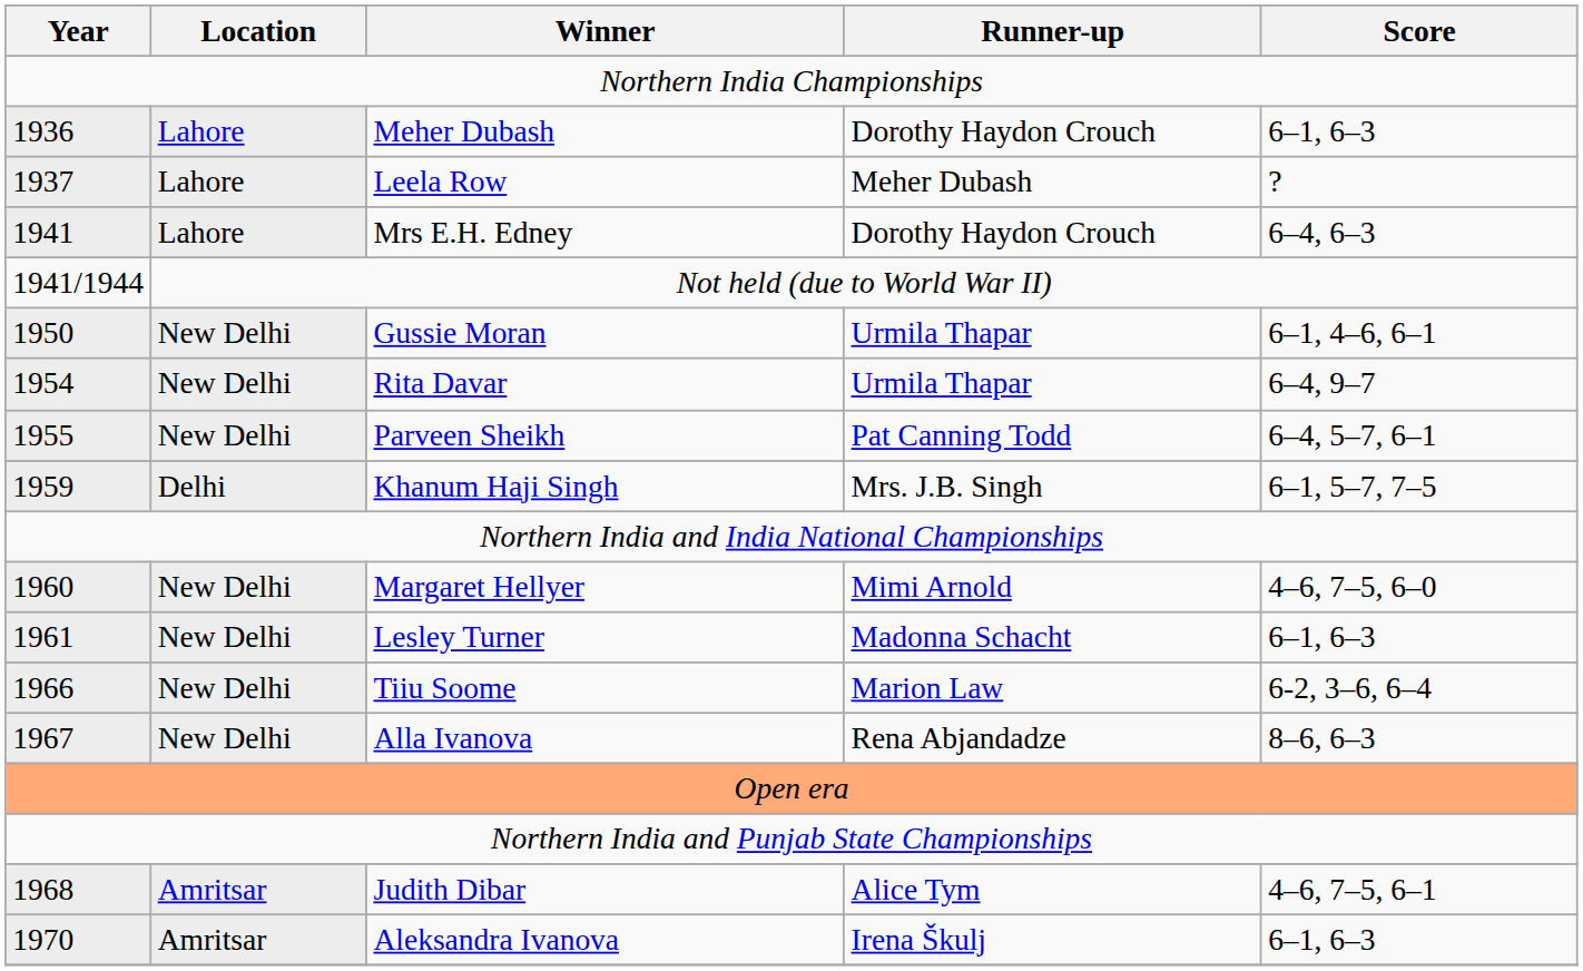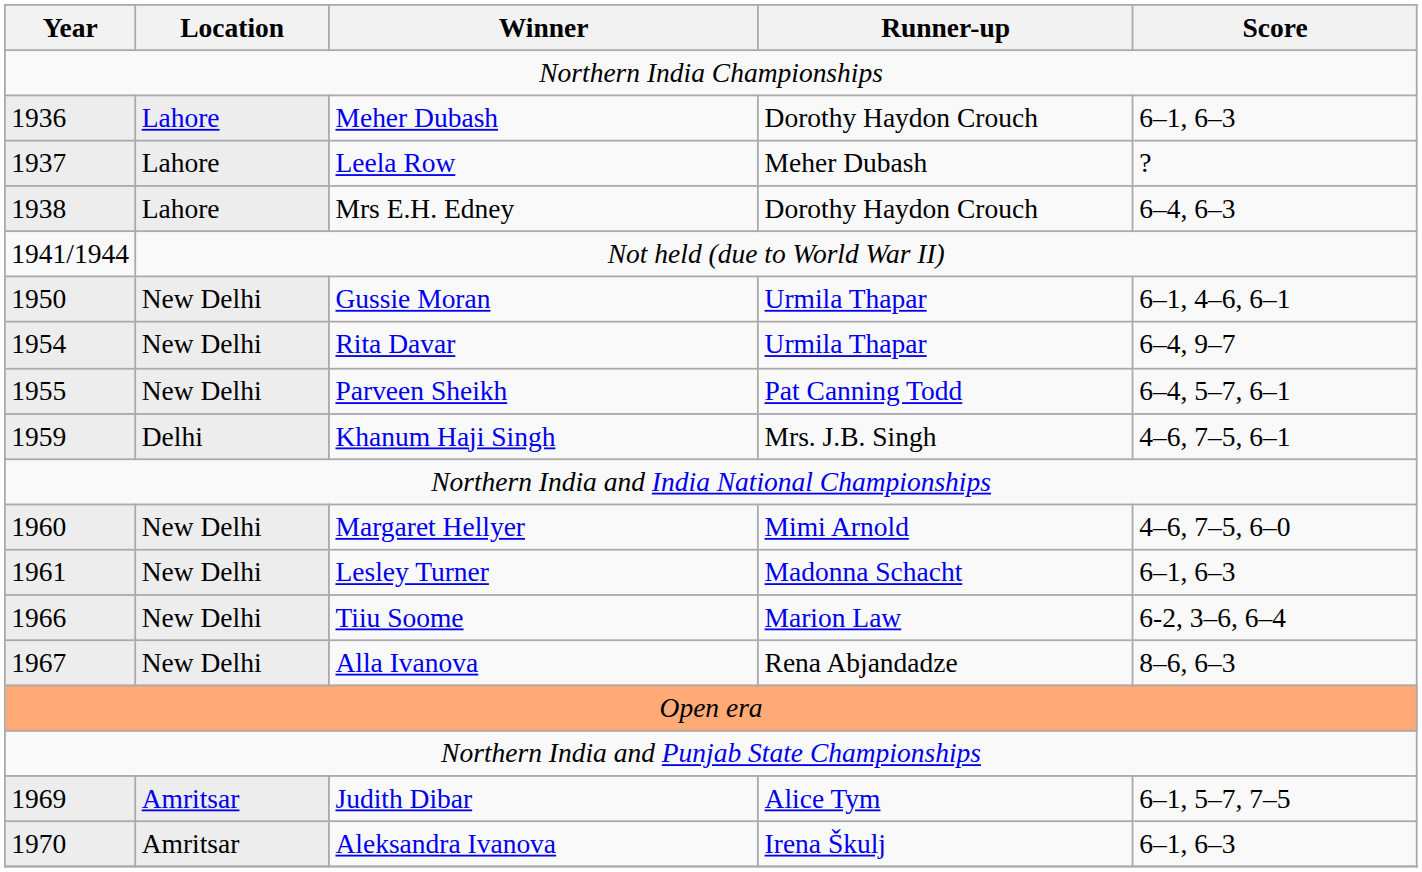Mrs E.H. Edney | Year: 1941 -> 1938
Khanum Haji Singh | Score: 6–1, 5–7, 7–5 -> 4–6, 7–5, 6–1
Judith Dibar | Year: 1968 -> 1969
Judith Dibar | Score: 4–6, 7–5, 6–1 -> 6–1, 5–7, 7–5
